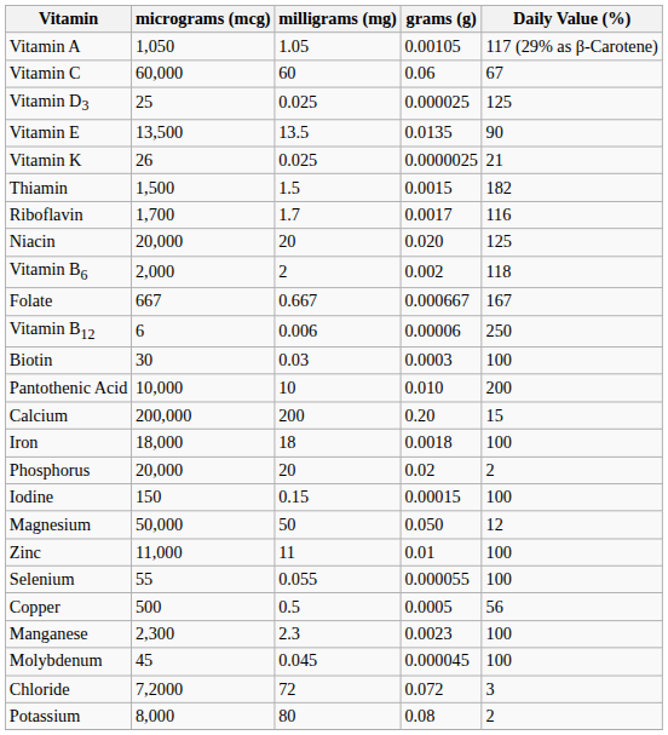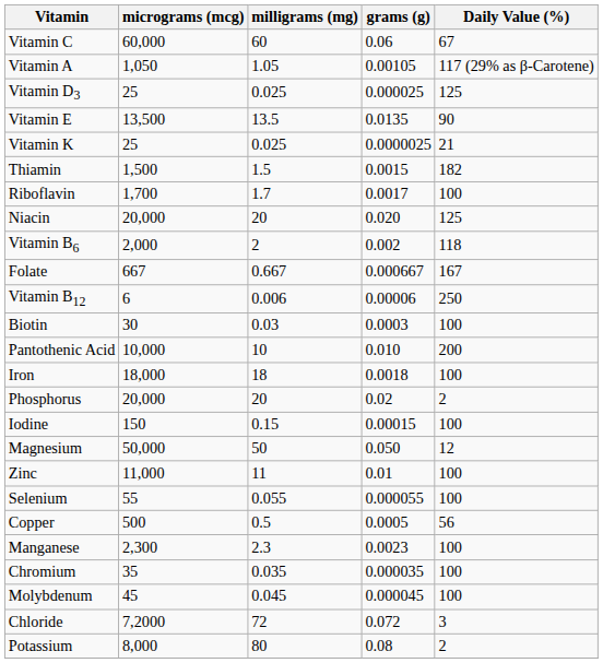rows swapped: Vitamin A <-> Vitamin C
Vitamin K | micrograms (mcg): 26 -> 25
Riboflavin | Daily Value (%): 116 -> 100
- row: Calcium | 200,000 | 200 | 0.20 | 15
+ row: Chromium | 35 | 0.035 | 0.000035 | 100
